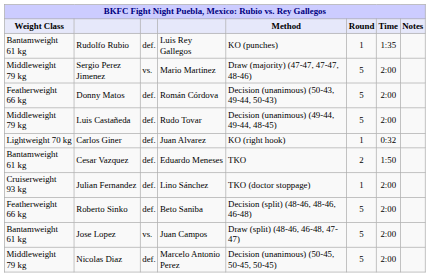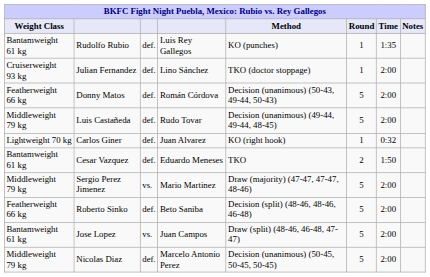rows swapped: Julian Fernandez <-> Sergio Perez Jimenez
